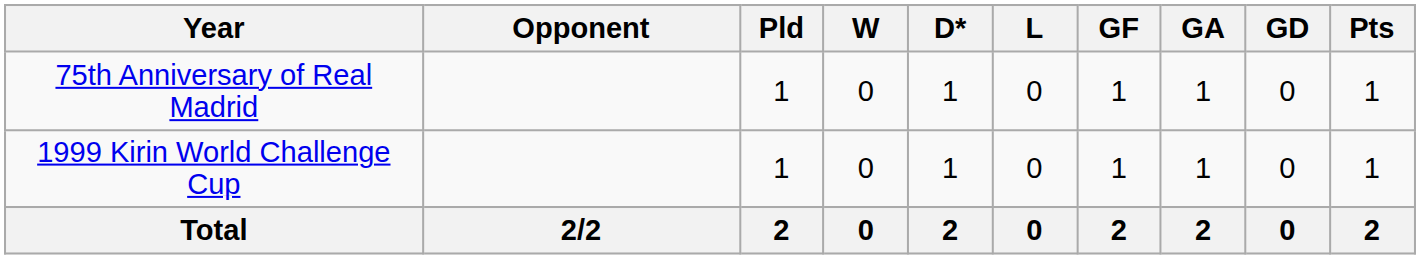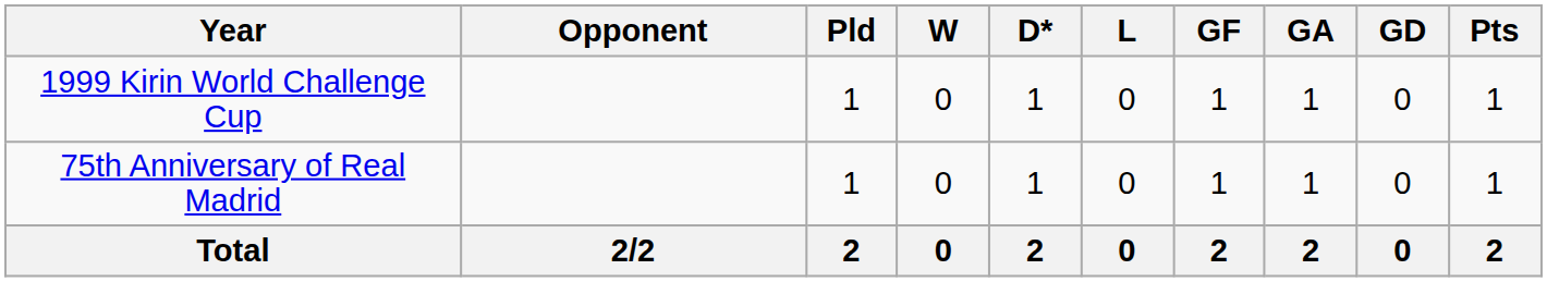rows swapped: 75th Anniversary of Real Madrid <-> 1999 Kirin World Challenge Cup
